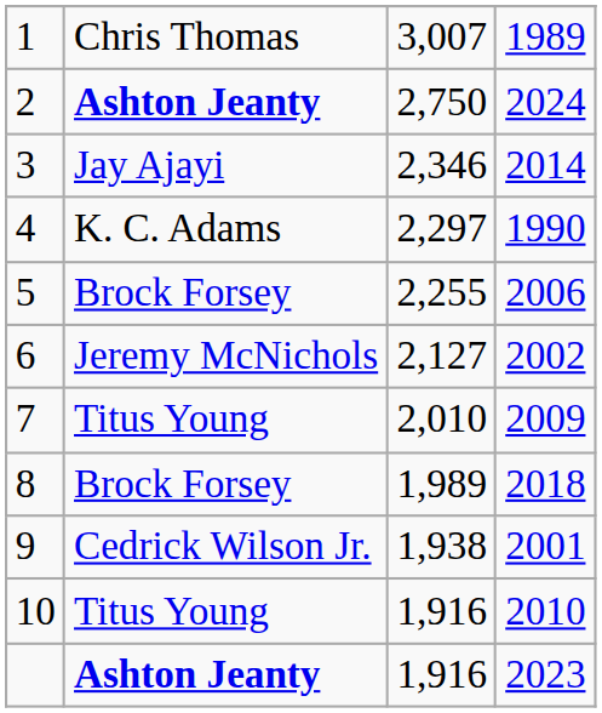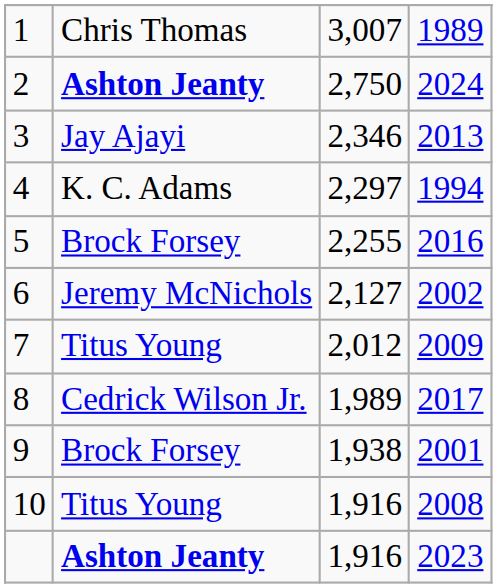3 | column 4: 2014 -> 2013
4 | column 4: 1990 -> 1994
5 | column 4: 2006 -> 2016
7 | column 3: 2,010 -> 2,012
8 | column 2: Brock Forsey -> Cedrick Wilson Jr.
8 | column 4: 2018 -> 2017
9 | column 2: Cedrick Wilson Jr. -> Brock Forsey
10 | column 4: 2010 -> 2008
